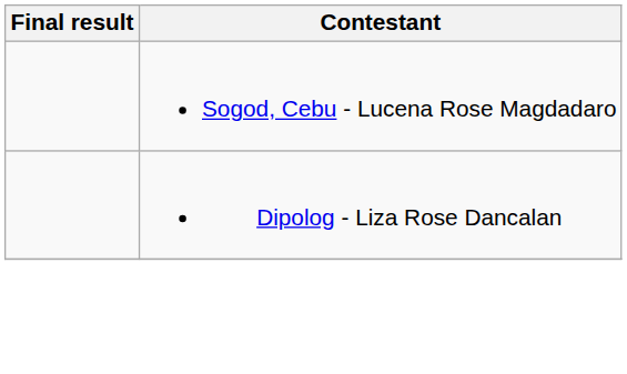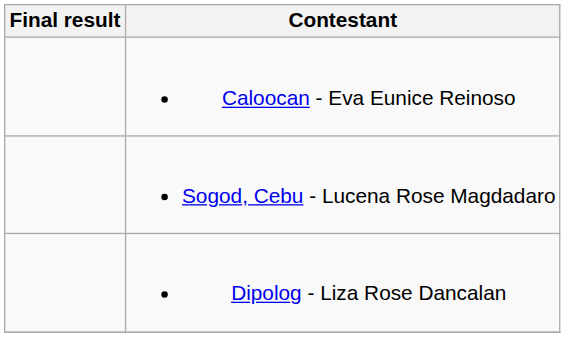+ row: Caloocan - Eva Eunice Reinoso
